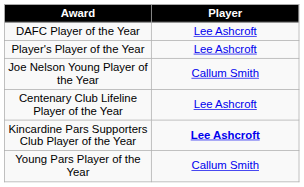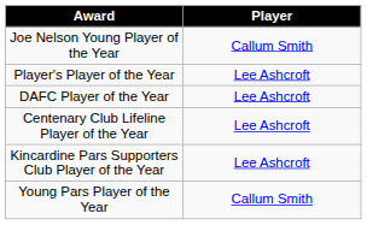rows swapped: DAFC Player of the Year <-> Joe Nelson Young Player of the Year
Kincardine Pars Supporters Club Player of the Year | Player: bold -> normal
